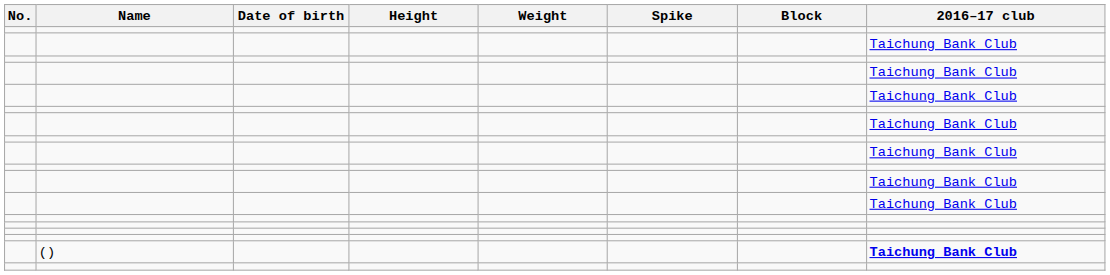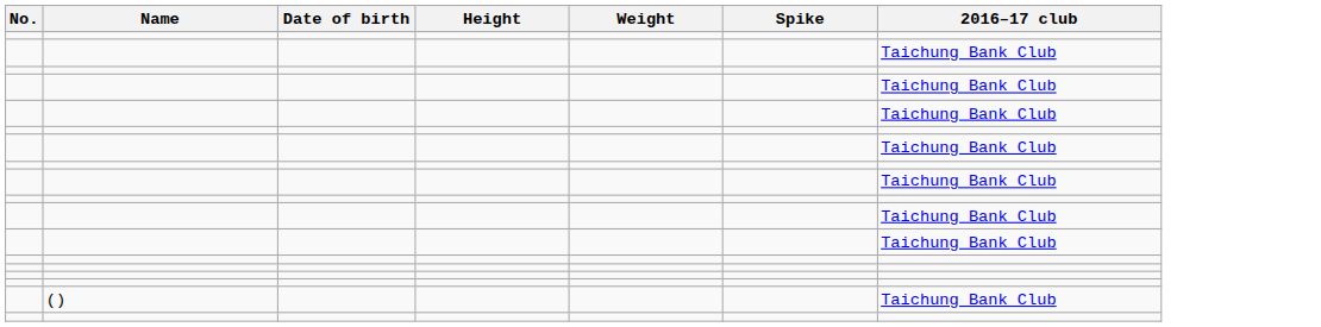- column: Block
() | 2016–17 club: bold -> normal
